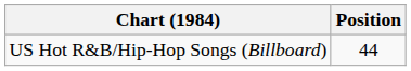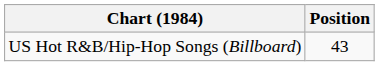US Hot R&B/Hip-Hop Songs (Billboard) | Position: 44 -> 43
